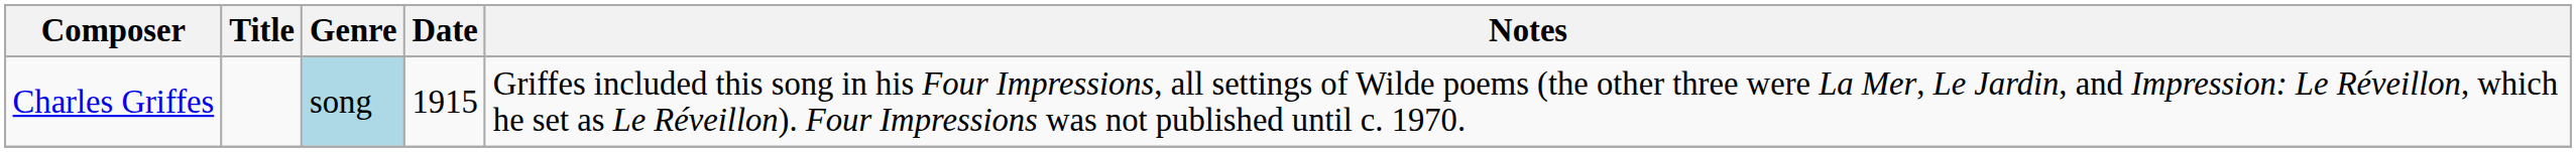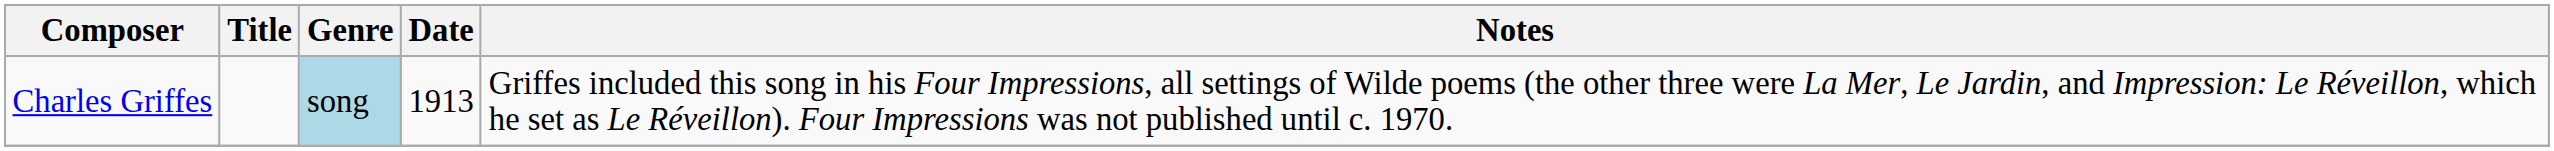Charles Griffes | Date: 1915 -> 1913
